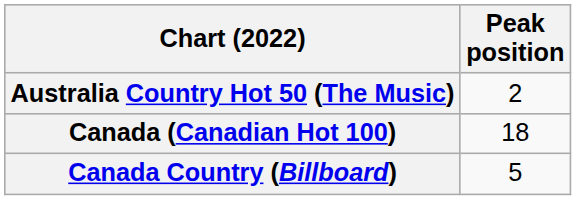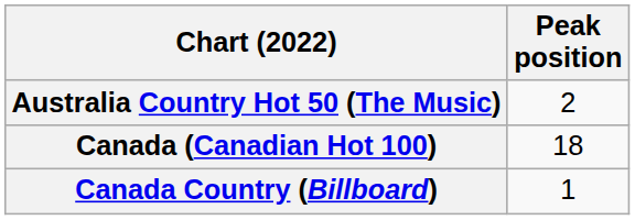Canada Country (Billboard) | Peak position: 5 -> 1
